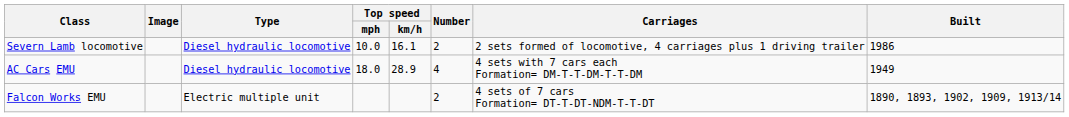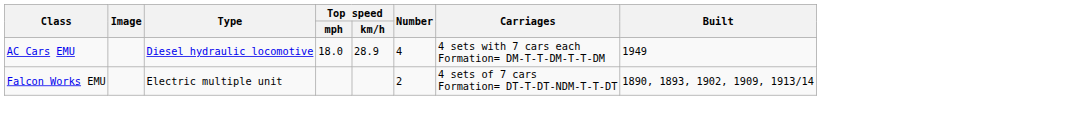- row: Severn Lamb locomotive | Diesel hydraulic locomotive | 10.0 | 16.1 | 2 | 2 sets formed of locomotive, 4 carriages plus 1 driving trailer | 1986
